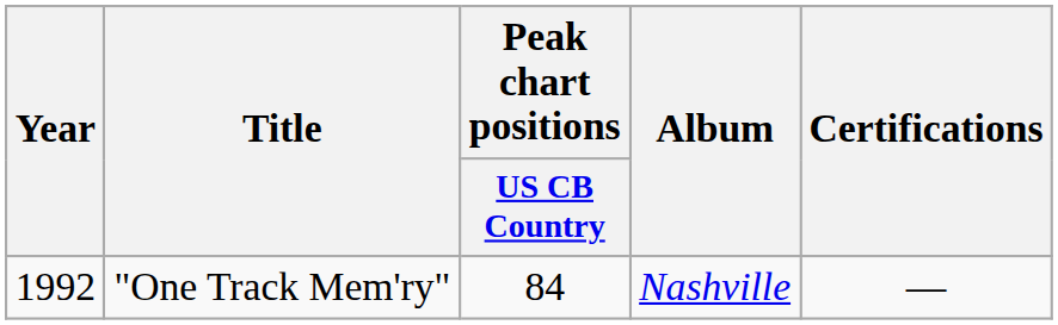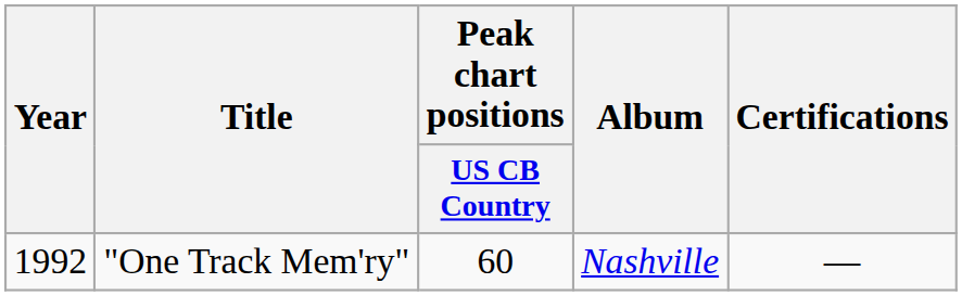"One Track Mem'ry" | Peak chart positions / US CB Country: 84 -> 60
